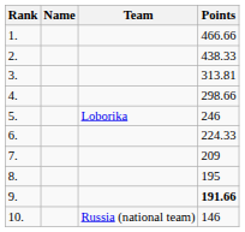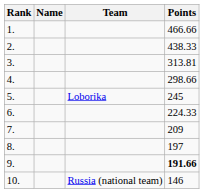5. | Points: 246 -> 245
8. | Points: 195 -> 197
